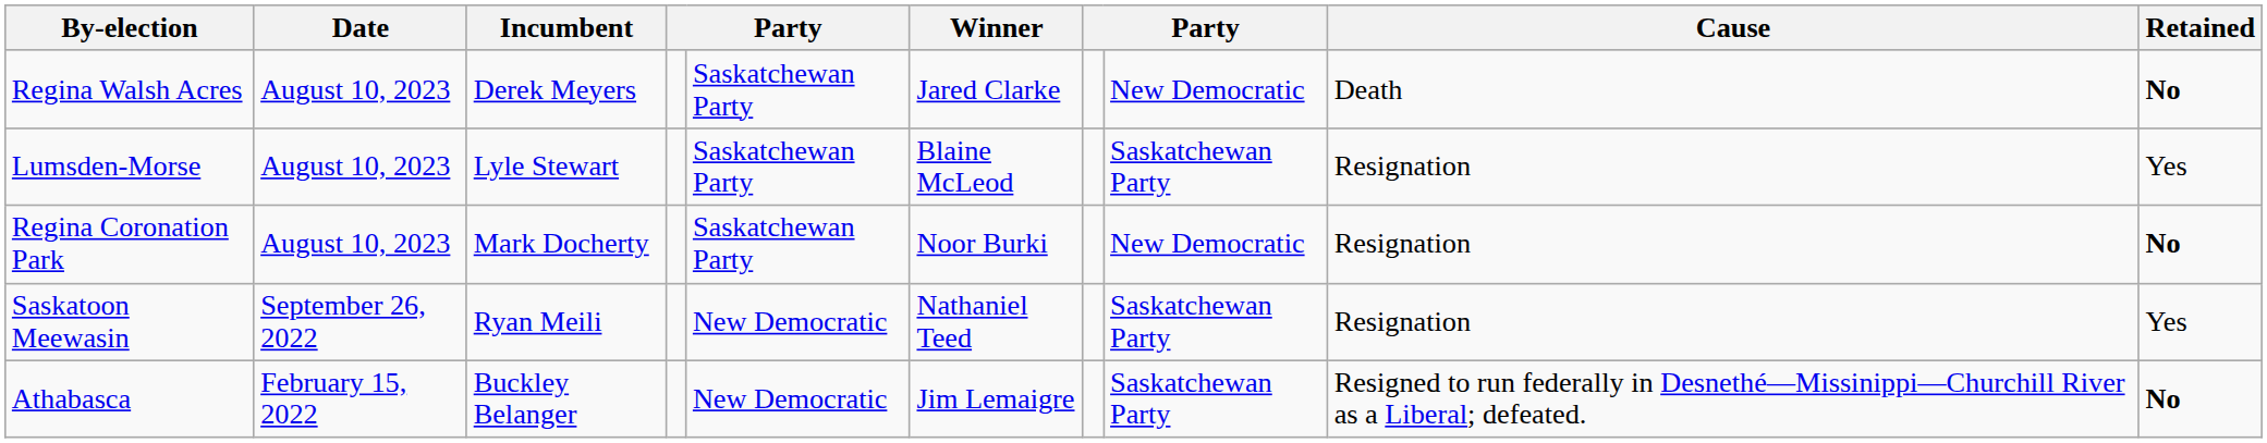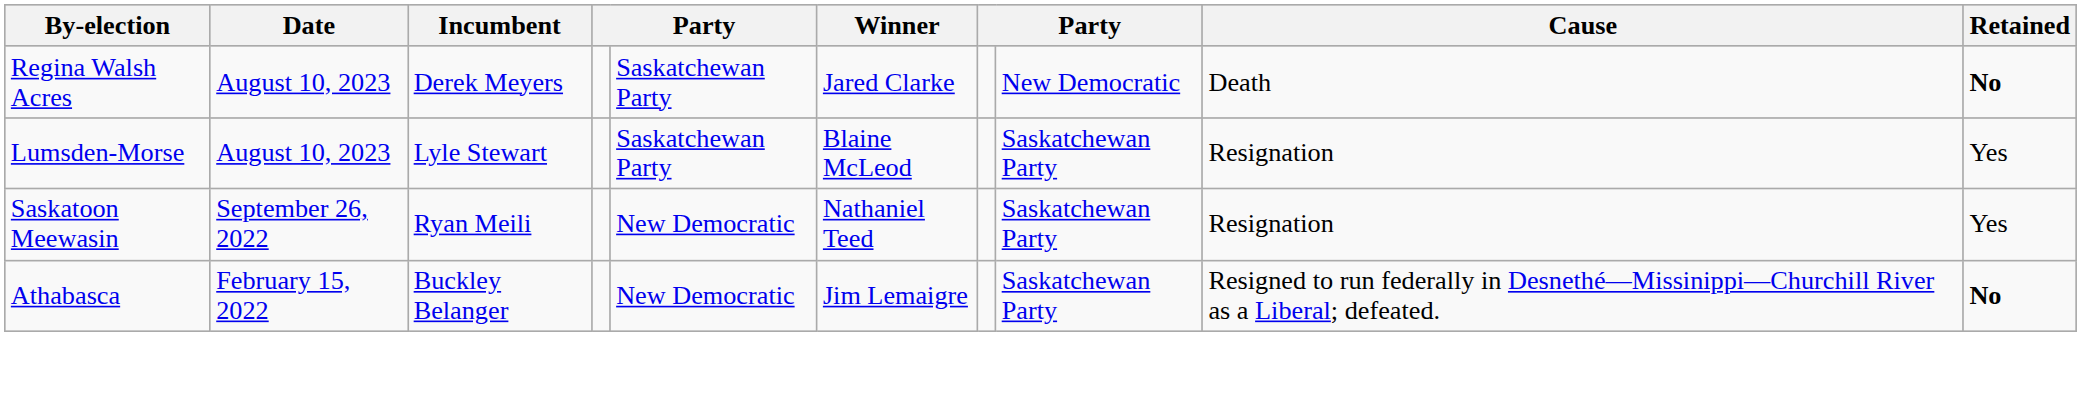- row: Regina Coronation Park | August 10, 2023 | Mark Docherty | Saskatchewan Party | Noor Burki | New Democratic | Resignation | No
